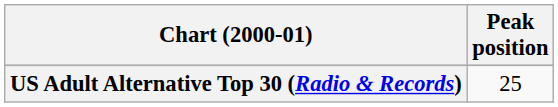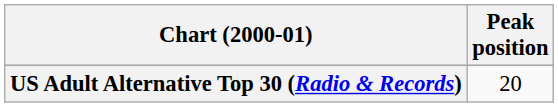US Adult Alternative Top 30 (Radio & Records) | Peak position: 25 -> 20
